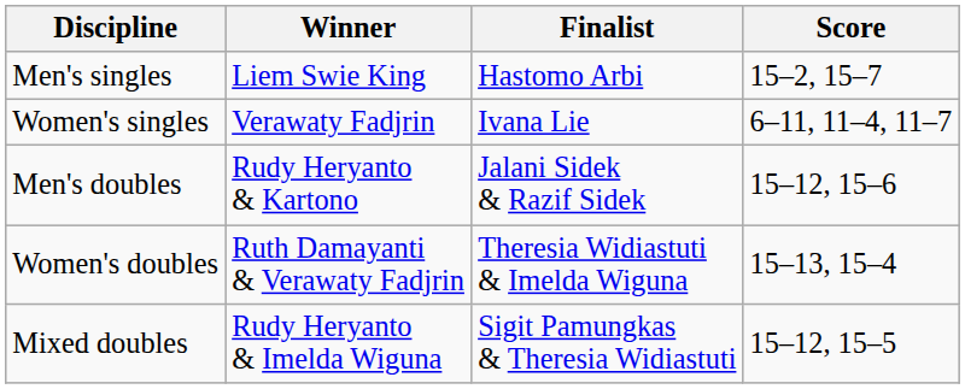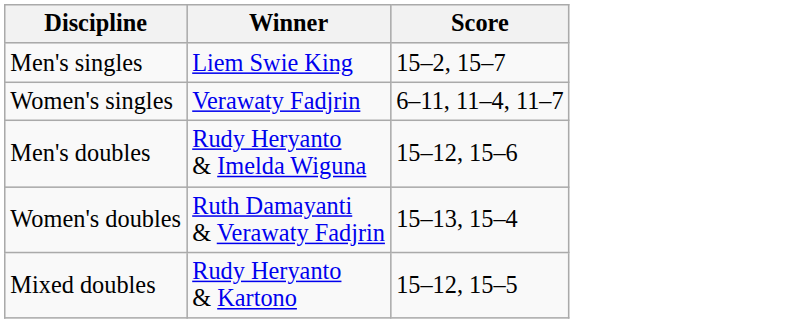- column: Finalist | Hastomo Arbi | Ivana Lie | Jalani Sidek & Razif Sidek | Theresia Widiastuti & Imelda Wiguna | Sigit Pamungkas & Theresia Widiastuti
Men's doubles | Winner: Rudy Heryanto & Kartono -> Rudy Heryanto & Imelda Wiguna
Mixed doubles | Winner: Rudy Heryanto & Imelda Wiguna -> Rudy Heryanto & Kartono
